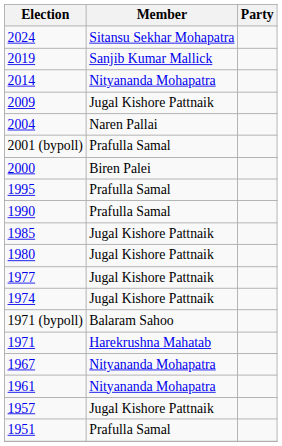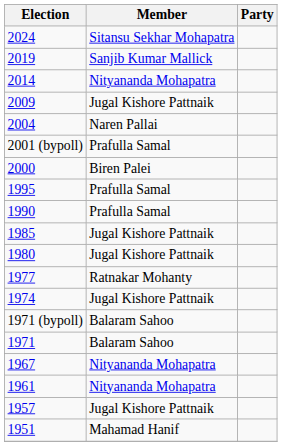1977 | Member: Jugal Kishore Pattnaik -> Ratnakar Mohanty
1971 | Member: Harekrushna Mahatab -> Balaram Sahoo
1951 | Member: Prafulla Samal -> Mahamad Hanif
